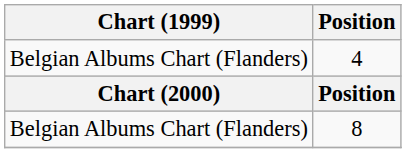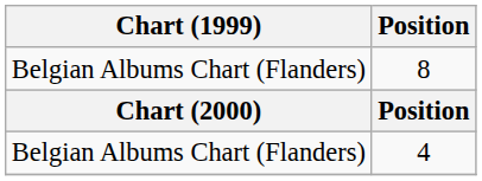rows swapped: 8 <-> 4
